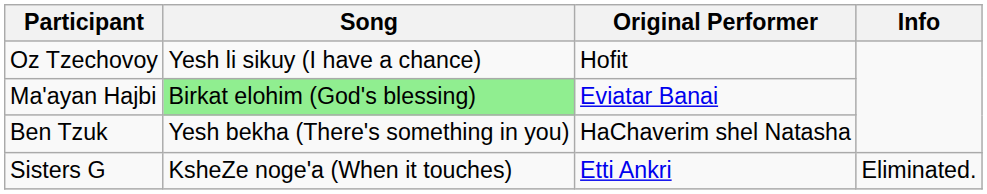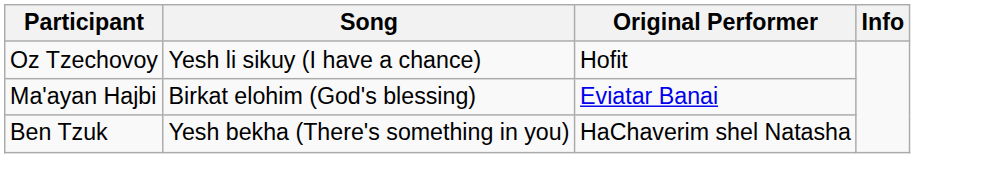Ma'ayan Hajbi | Song: lightgreen background -> no background
- row: Sisters G | KsheZe noge'a (When it touches) | Etti Ankri | Eliminated.
